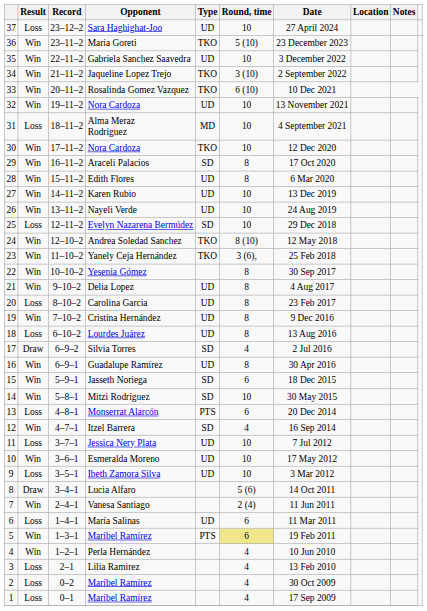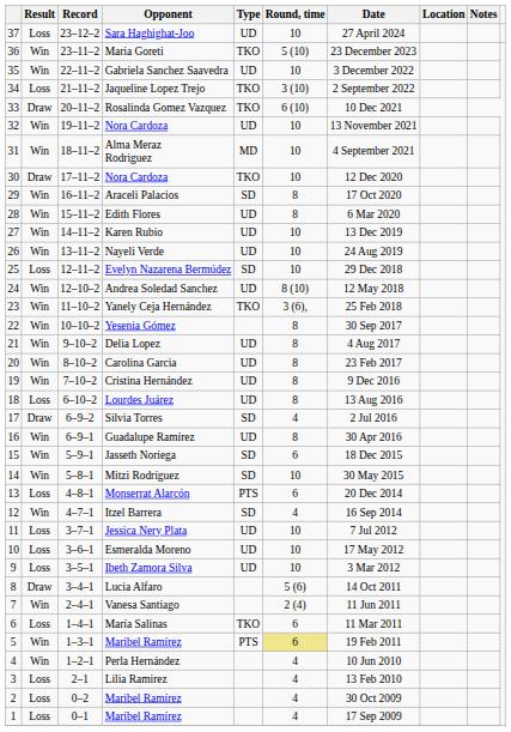Jaqueline Lopez Trejo | Result: Win -> Loss
Rosalinda Gomez Vazquez | Result: Win -> Draw
Alma Meraz Rodriguez | Result: Loss -> Win
30 / Nora Cardoza | Result: Win -> Draw
Andrea Soledad Sanchez | Type: TKO -> UD
Carolina Garcia | Result: Loss -> Win
Esmeralda Moreno | Result: Win -> Loss
María Salinas | Type: UD -> TKO
